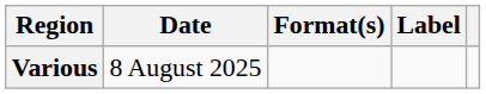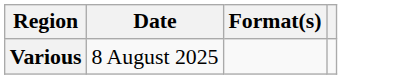- column: Label
